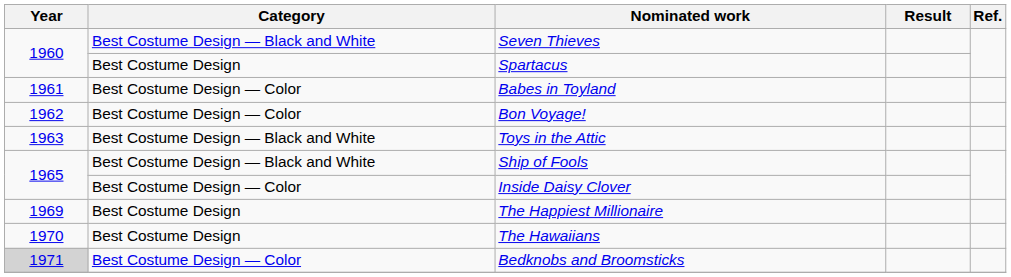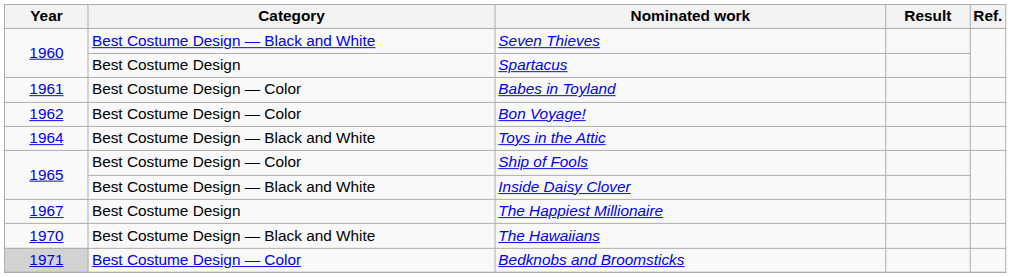Toys in the Attic | Year: 1963 -> 1964
Ship of Fools | Category: Best Costume Design — Black and White -> Best Costume Design — Color
Inside Daisy Clover | Category: Best Costume Design — Color -> Best Costume Design — Black and White
The Happiest Millionaire | Year: 1969 -> 1967
The Hawaiians | Category: Best Costume Design -> Best Costume Design — Black and White
